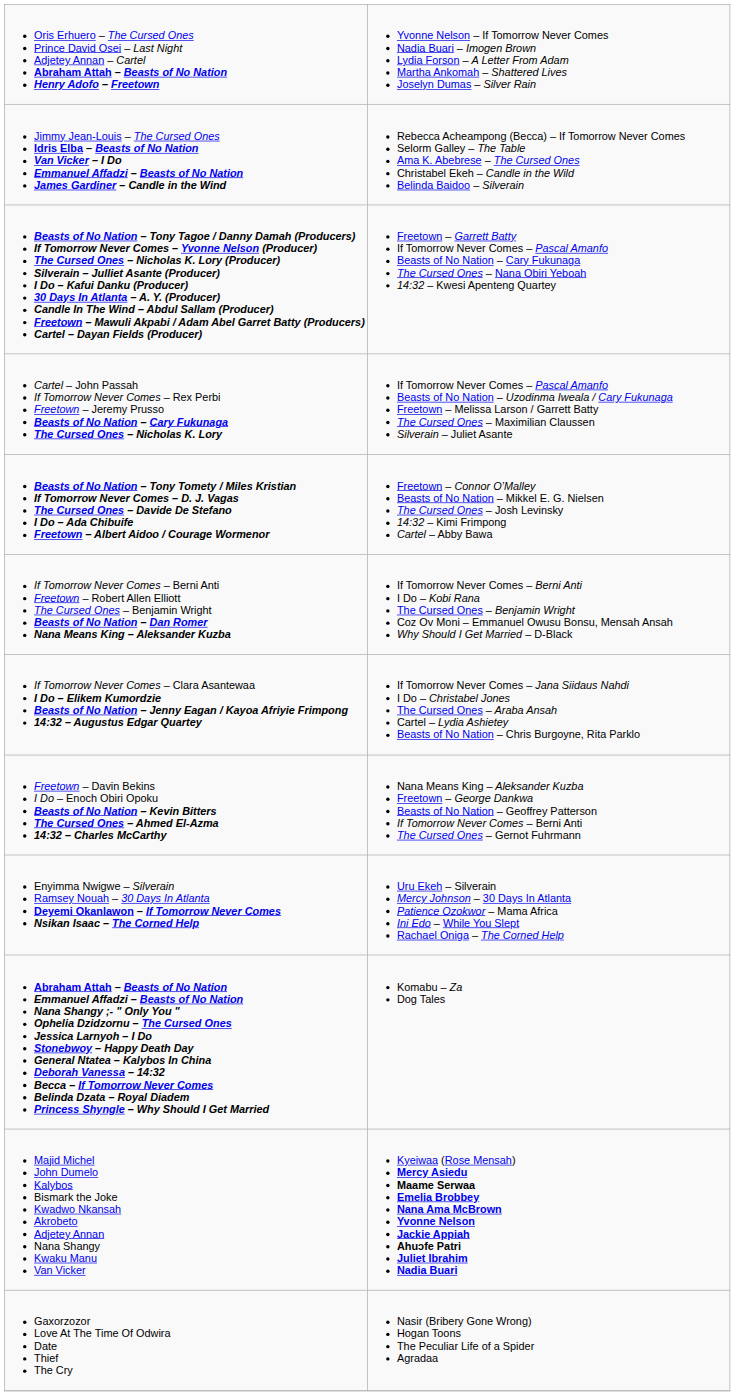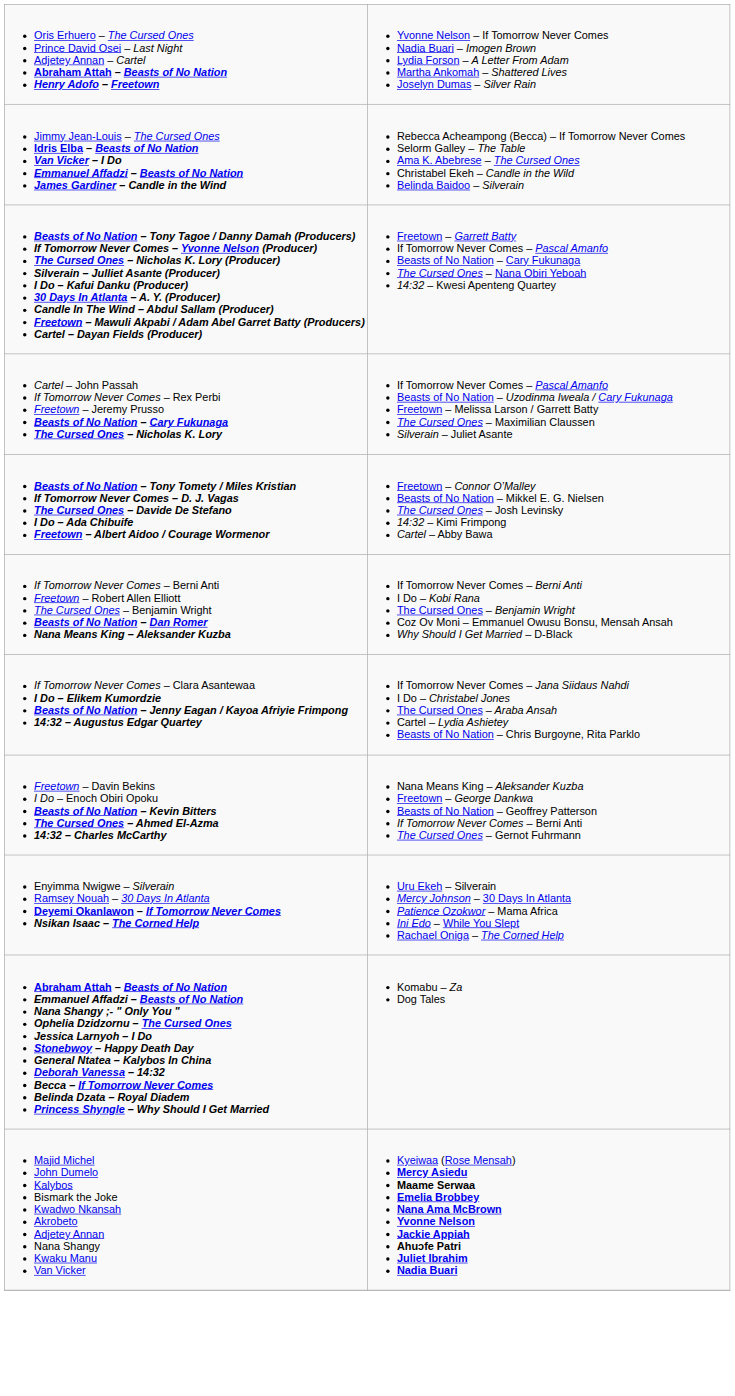- row: Gaxorzozor Love At The Time Of Odwira Date Thief The Cry | Nasir (Bribery Gone Wrong) Hogan Toons The Peculiar Life of a Spider Agradaa
